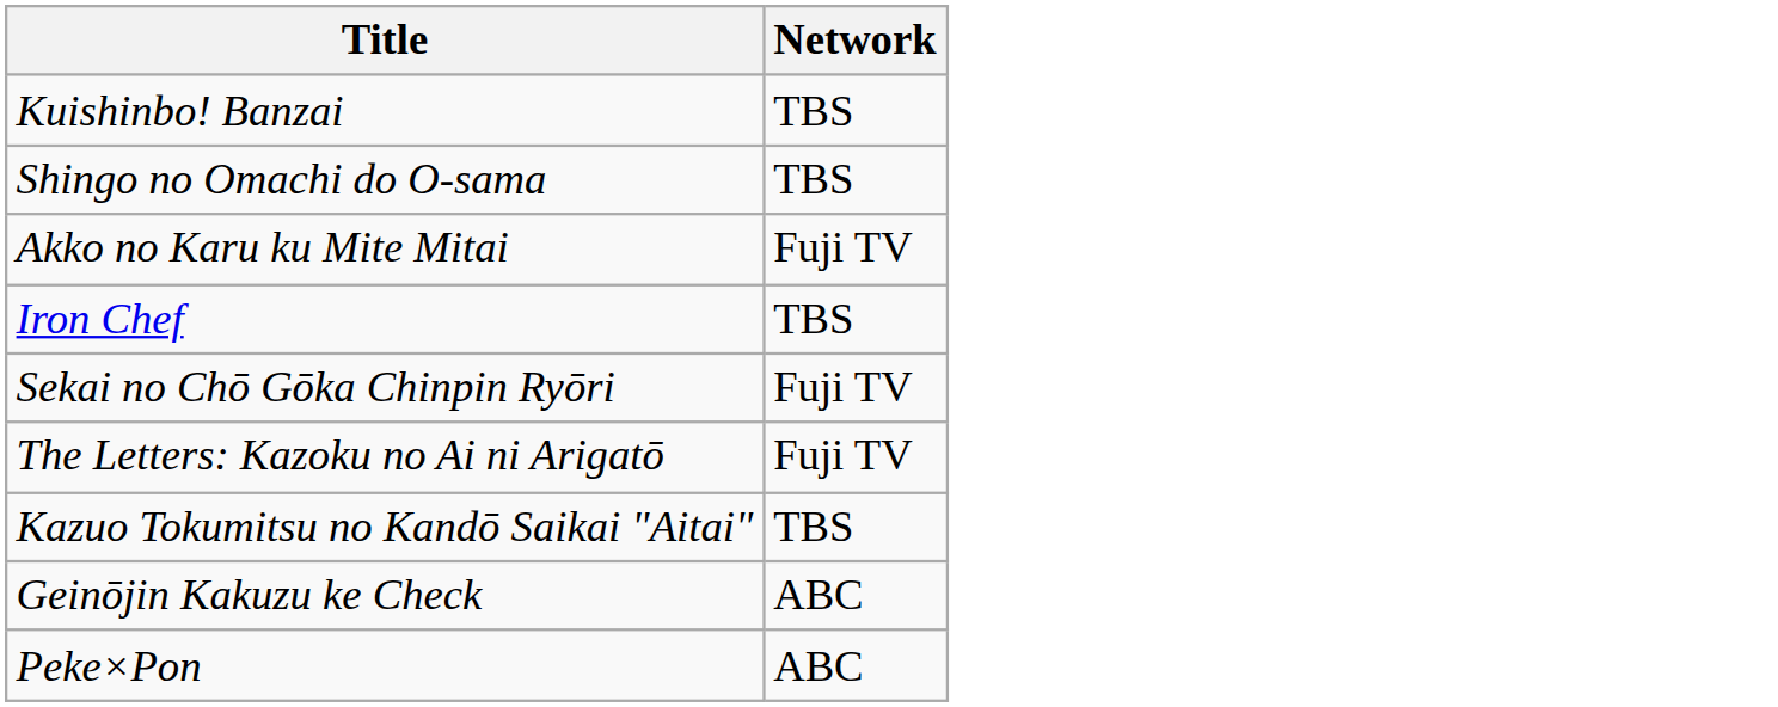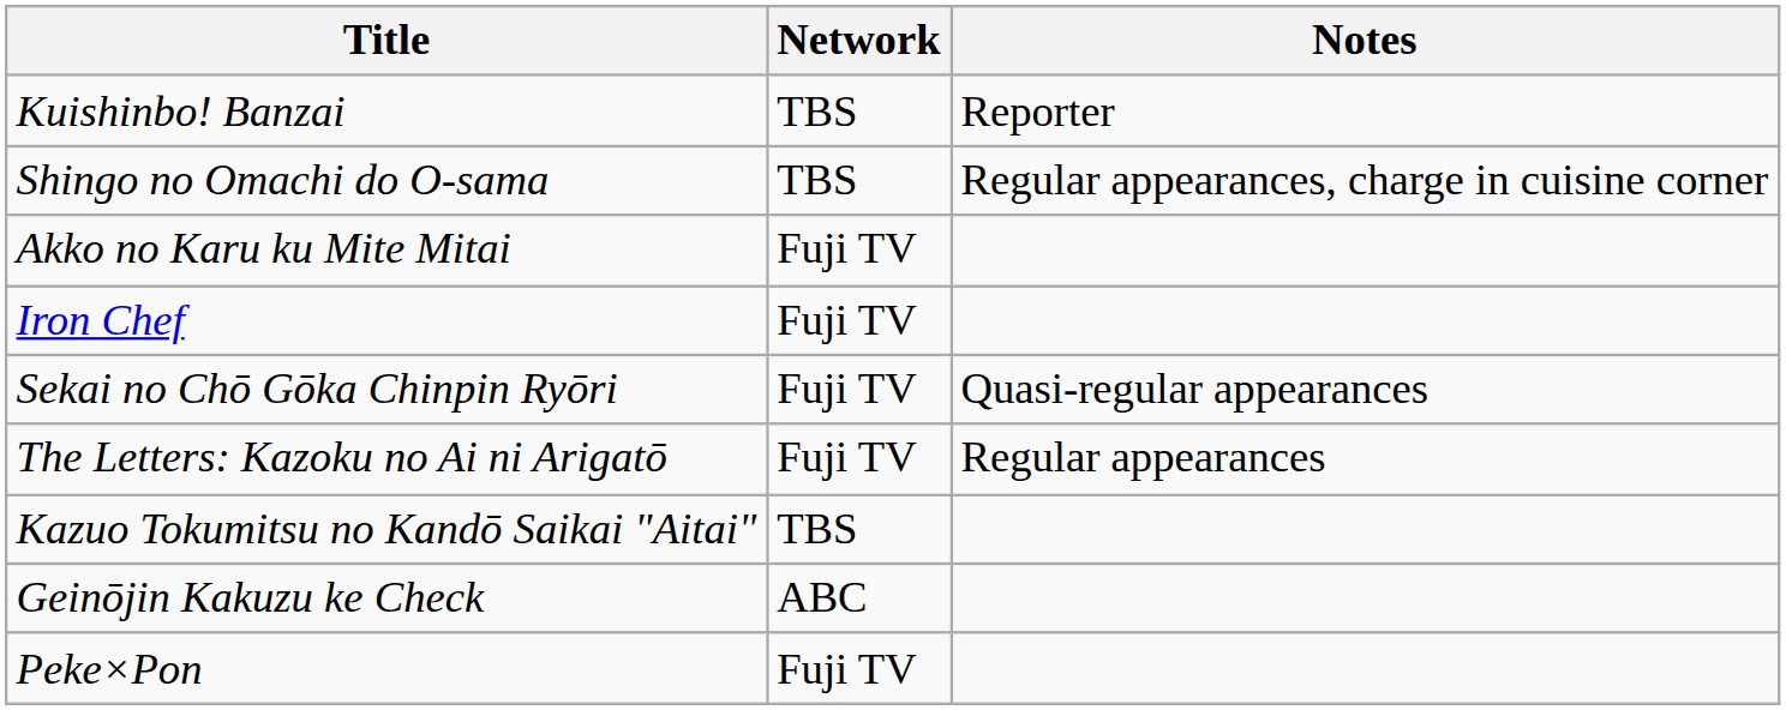+ column: Notes | Reporter | Regular appearances, charge in cuisine corner | Quasi-regular appearances | Regular appearances
Iron Chef | Network: TBS -> Fuji TV
Peke×Pon | Network: ABC -> Fuji TV
